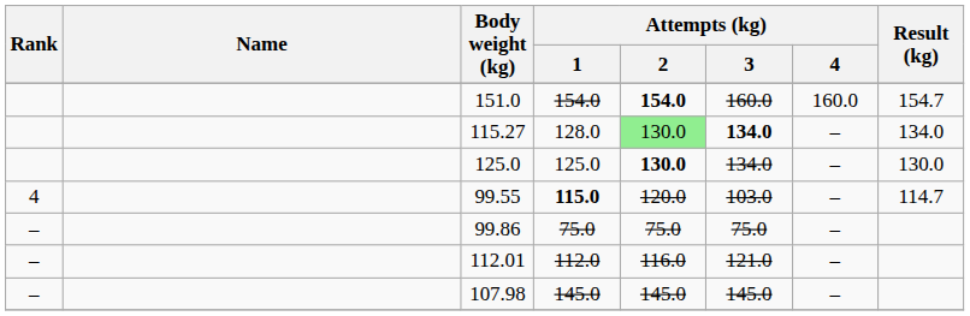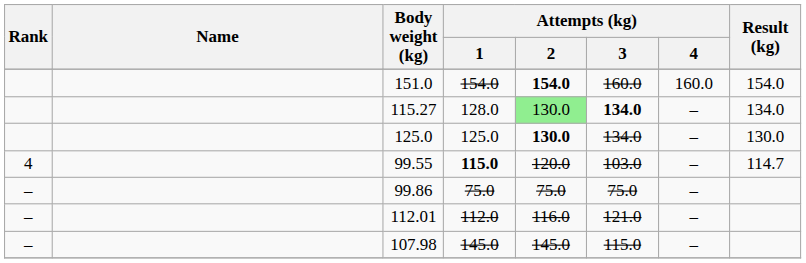151.0 | Result (kg): 154.7 -> 154.0
107.98 | Attempts (kg) / 3: 145.0 -> 115.0
